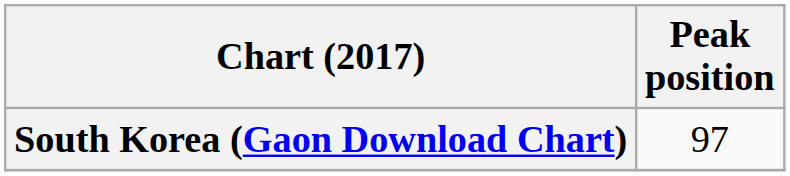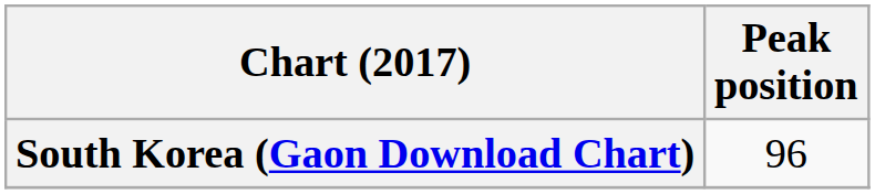South Korea (Gaon Download Chart) | Peak position: 97 -> 96
